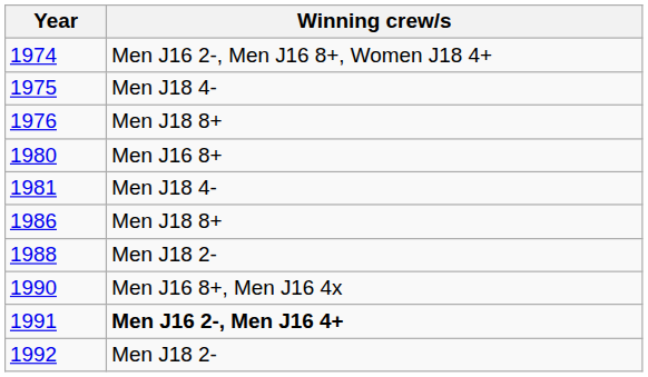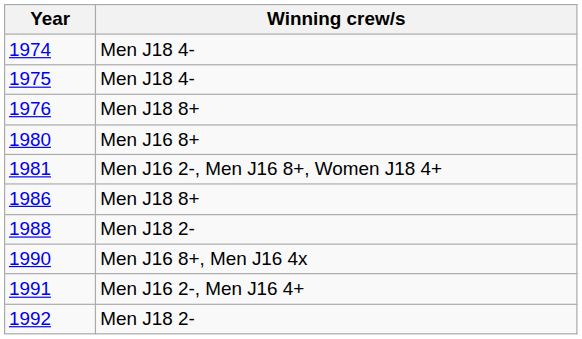1974 | Winning crew/s: Men J16 2-, Men J16 8+, Women J18 4+ -> Men J18 4-
1981 | Winning crew/s: Men J18 4- -> Men J16 2-, Men J16 8+, Women J18 4+
1991 | Winning crew/s: bold -> normal
